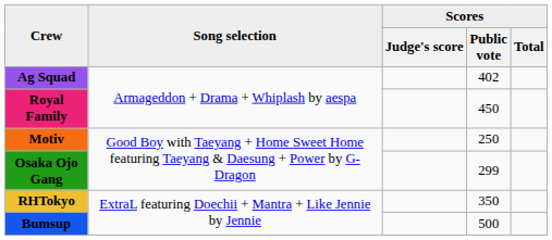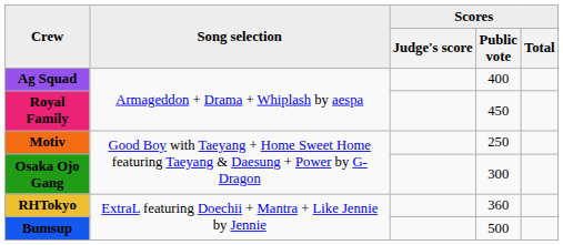Ag Squad | Scores / Public vote: 402 -> 400
Osaka Ojo Gang | Scores / Public vote: 299 -> 300
RHTokyo | Scores / Public vote: 350 -> 360
